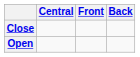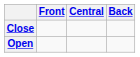columns swapped: Front <-> Central
